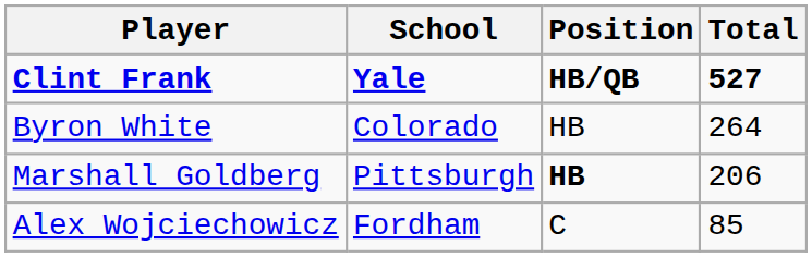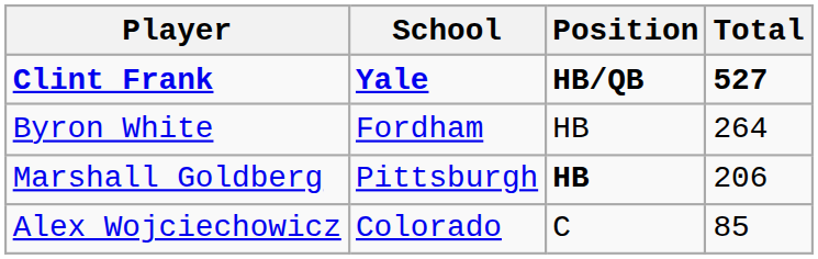Byron White | School: Colorado -> Fordham
Alex Wojciechowicz | School: Fordham -> Colorado
